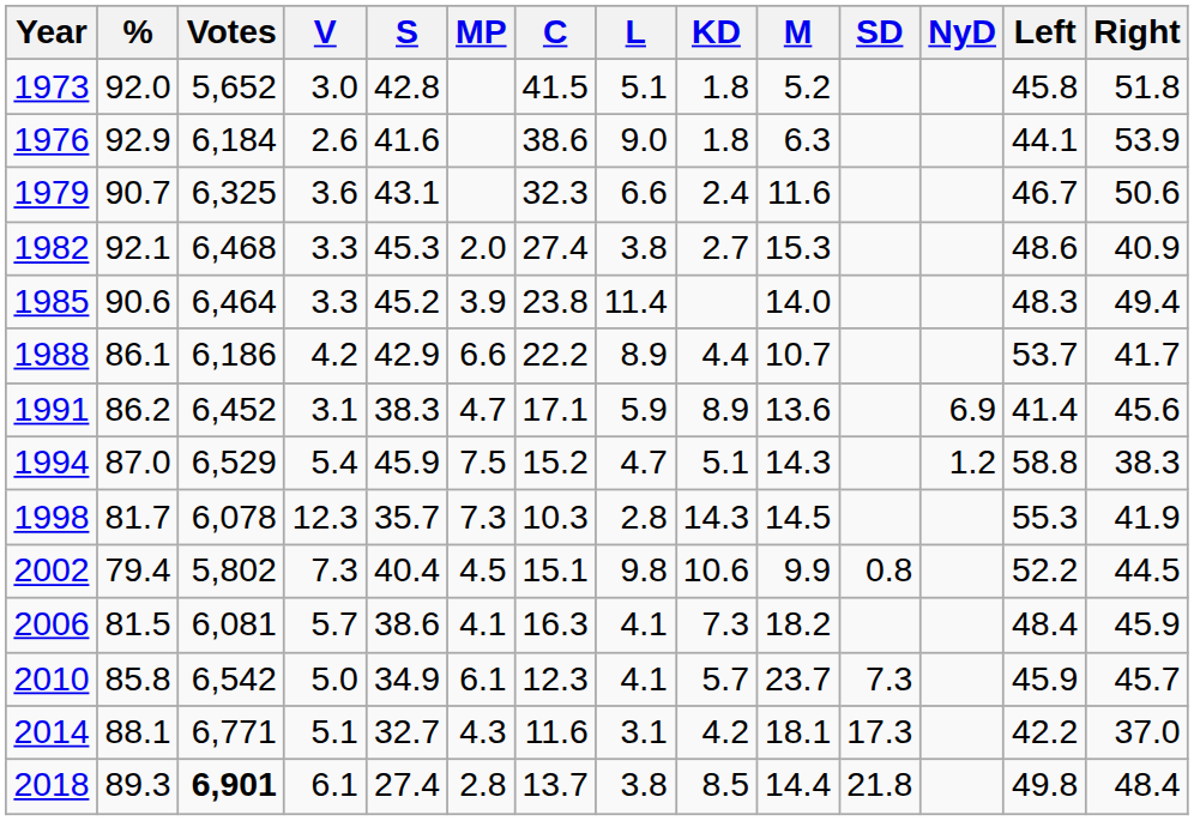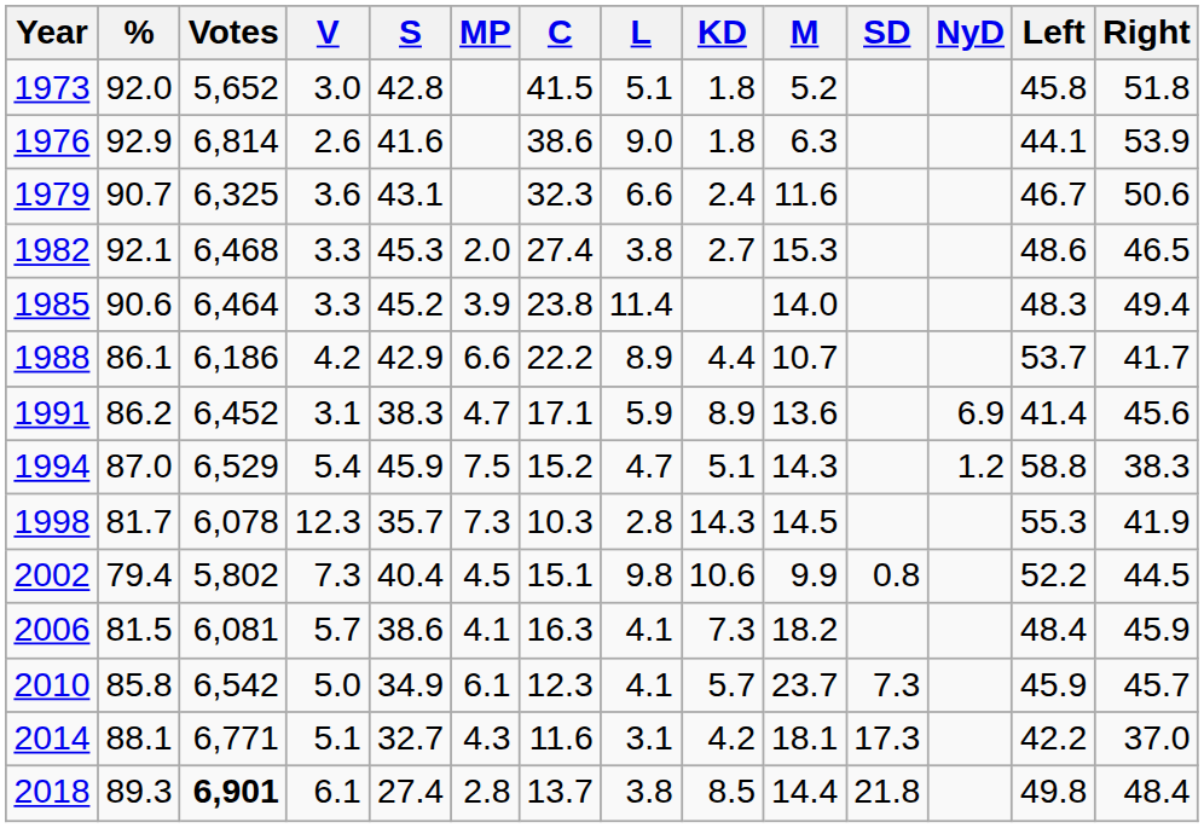1976 | Votes: 6,184 -> 6,814
1982 | Right: 40.9 -> 46.5
